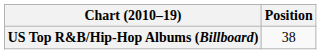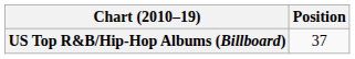US Top R&B/Hip-Hop Albums (Billboard) | Position: 38 -> 37
